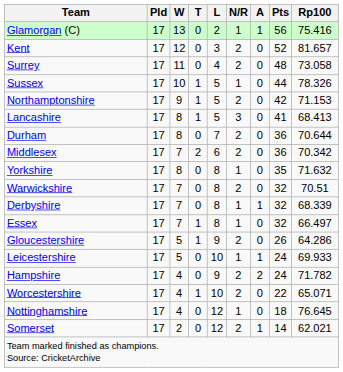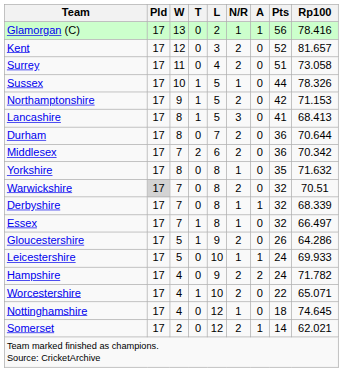Glamorgan (C) | Rp100: 75.416 -> 78.416
Surrey | Pts: 48 -> 51
Warwickshire | Pld: no background -> lightgrey background
Nottinghamshire | Rp100: 76.645 -> 74.645
